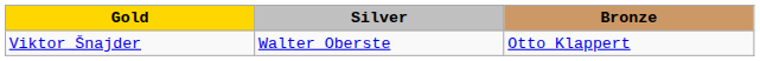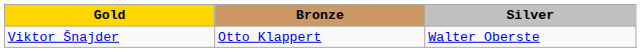columns swapped: Silver <-> Bronze
